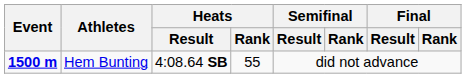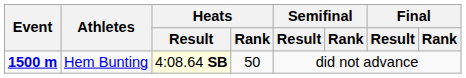Hem Bunting | Heats / Result: no background -> lightyellow background
Hem Bunting | Heats / Rank: 55 -> 50
